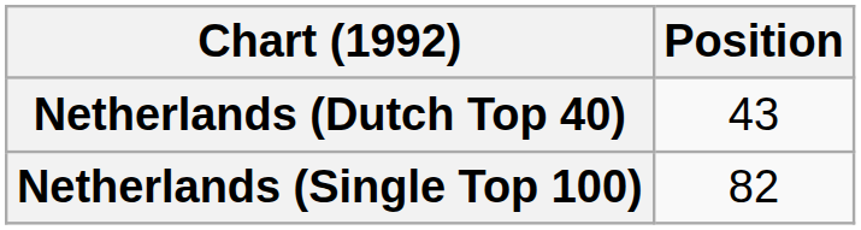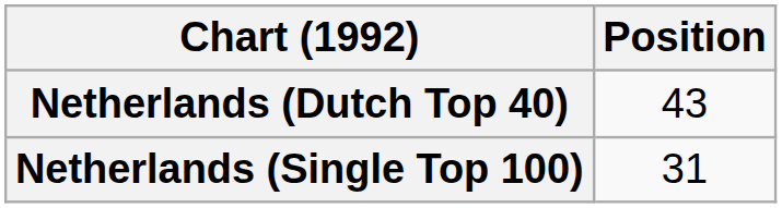Netherlands (Single Top 100) | Position: 82 -> 31
